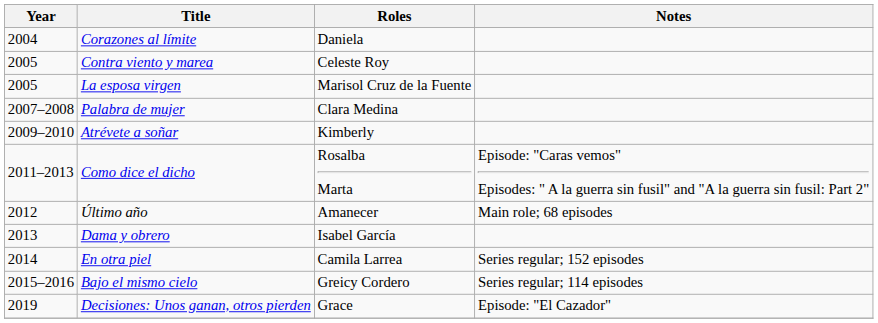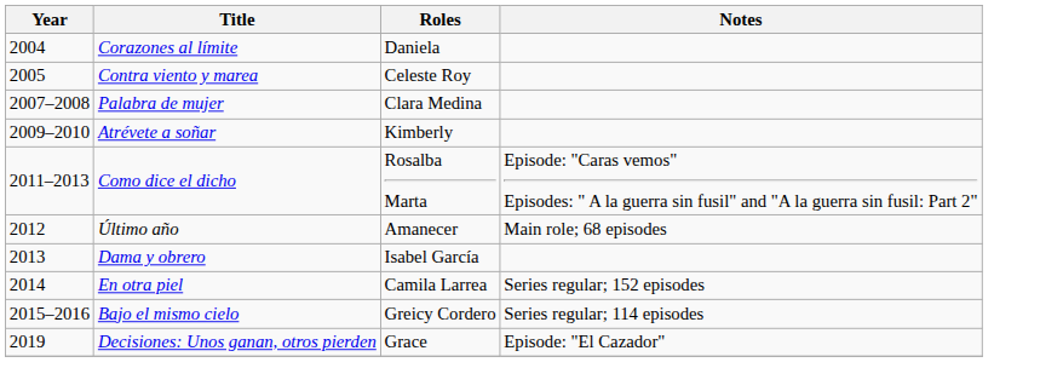- row: 2005 | La esposa virgen | Marisol Cruz de la Fuente
